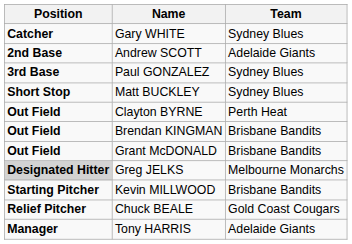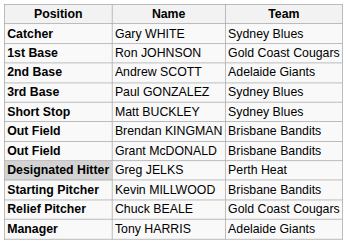+ row: 1st Base | Ron JOHNSON | Gold Coast Cougars
- row: Out Field | Clayton BYRNE | Perth Heat
Greg JELKS | Team: Melbourne Monarchs -> Perth Heat
